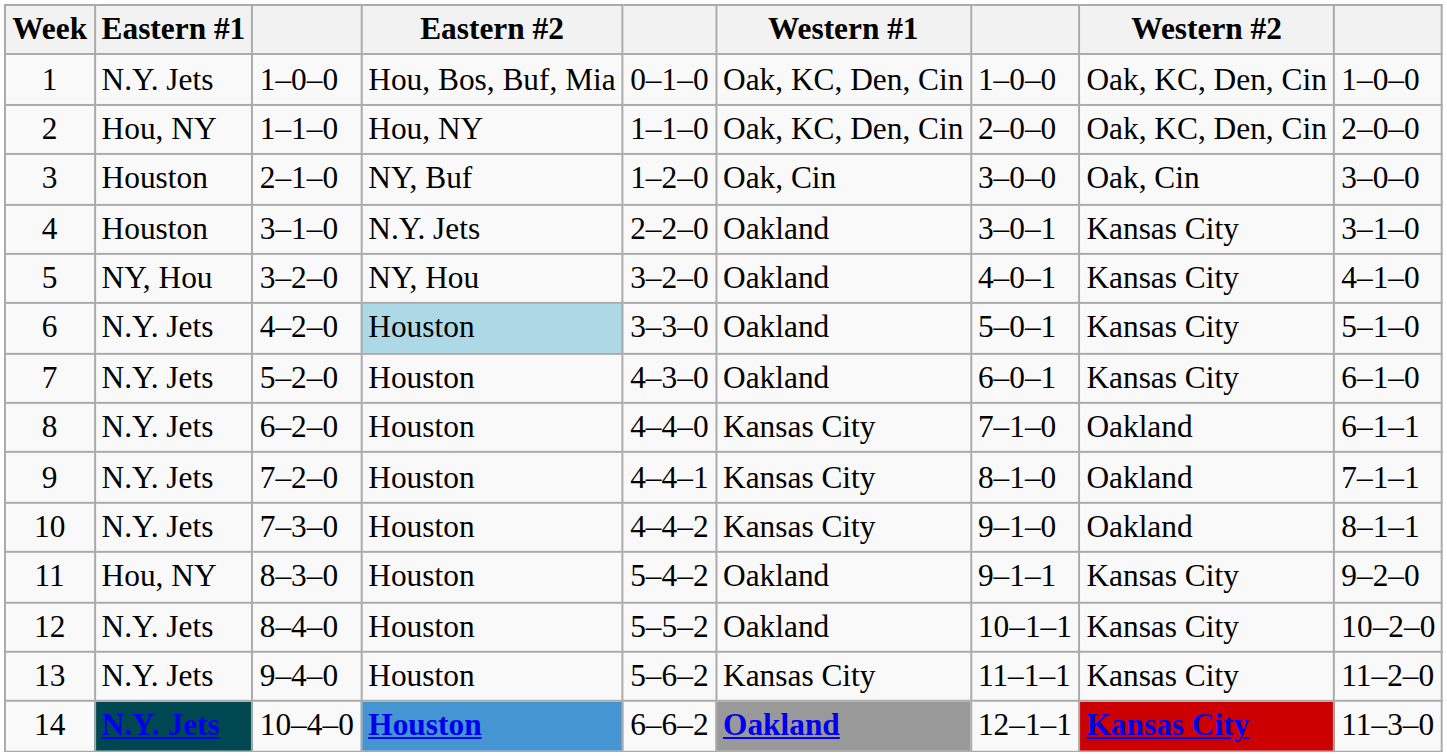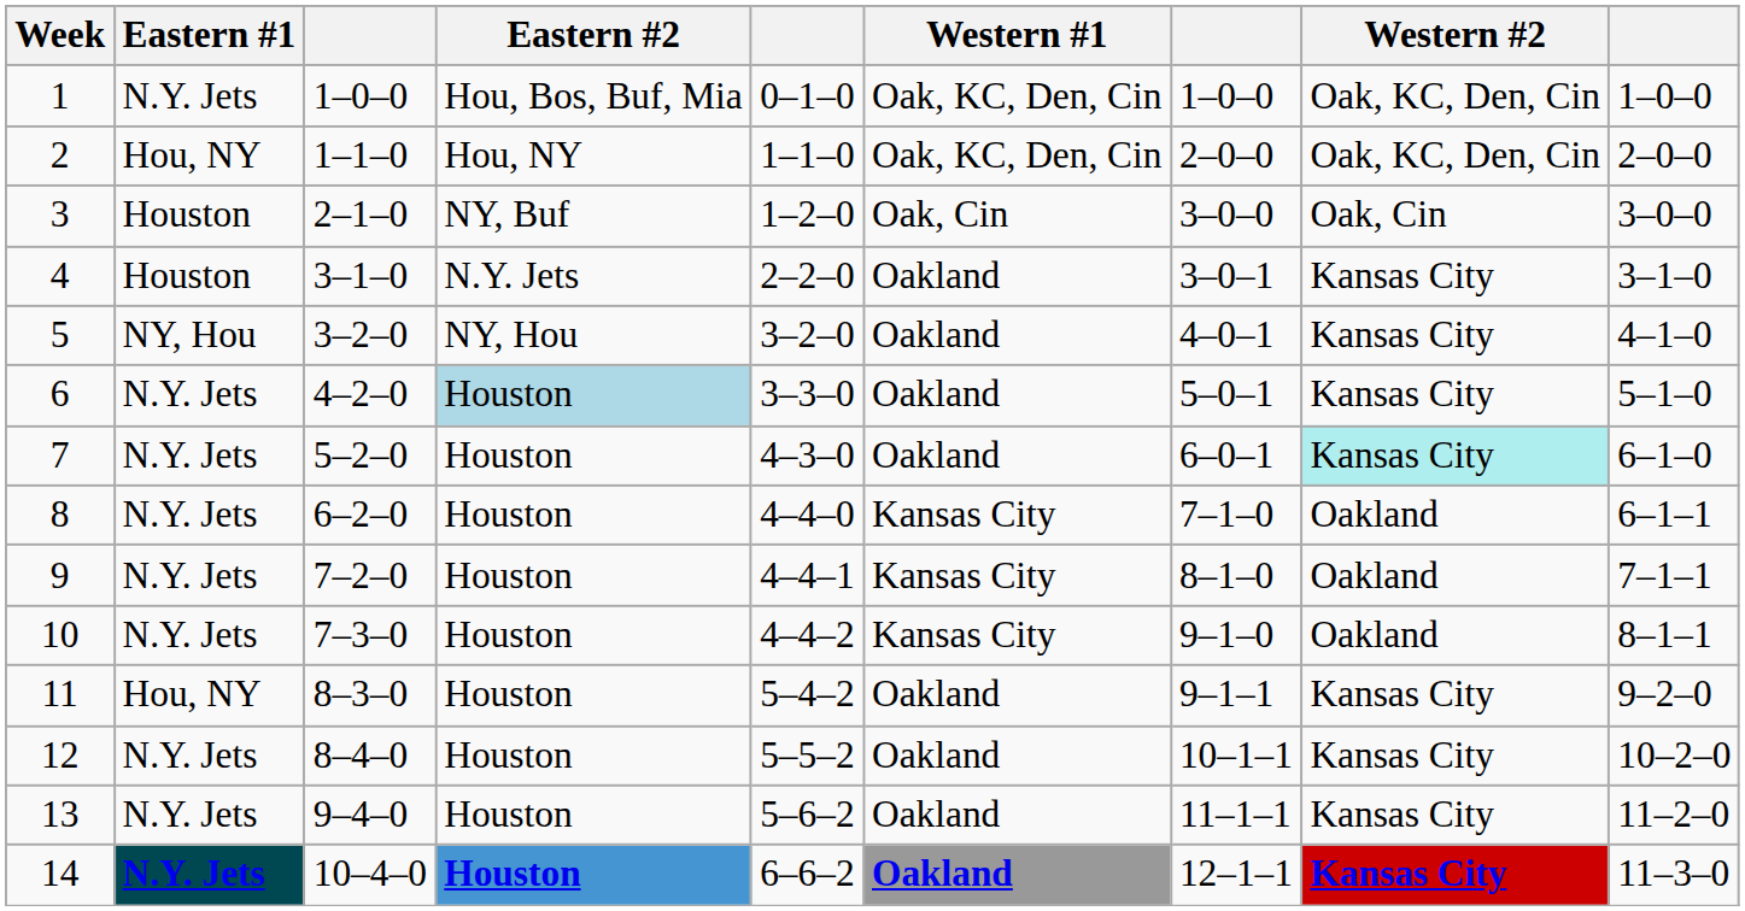7 | Western #2: no background -> paleturquoise background
13 | Western #1: Kansas City -> Oakland
